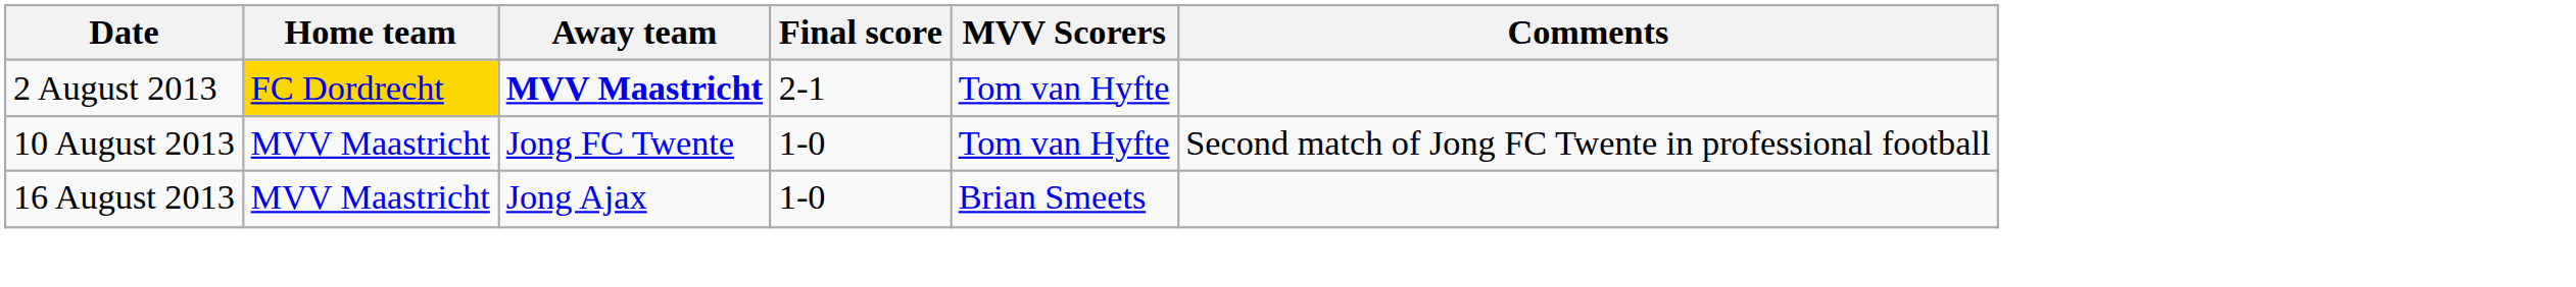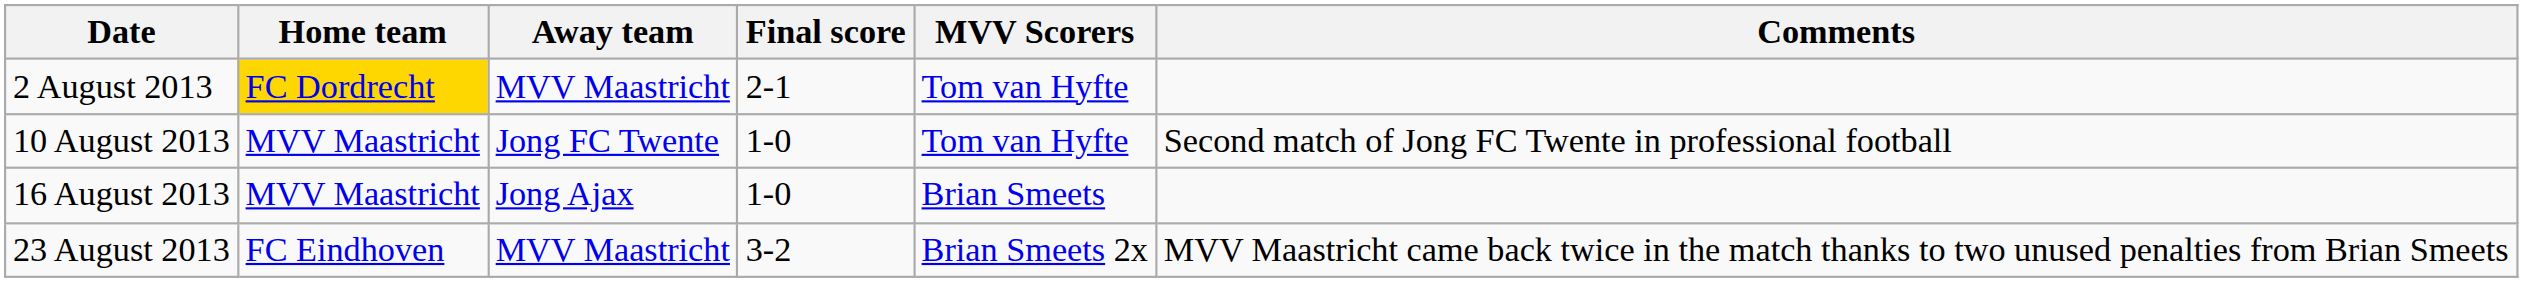2 August 2013 | Away team: bold -> normal
+ row: 23 August 2013 | FC Eindhoven | MVV Maastricht | 3-2 | Brian Smeets 2x | MVV Maastricht came back twice in the match thanks to two unused penalties from Brian Smeets
